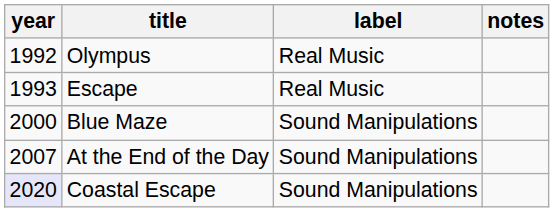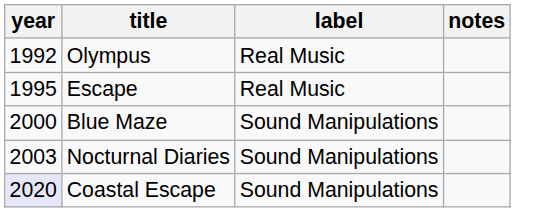Escape | year: 1993 -> 1995
+ row: 2003 | Nocturnal Diaries | Sound Manipulations
- row: 2007 | At the End of the Day | Sound Manipulations
